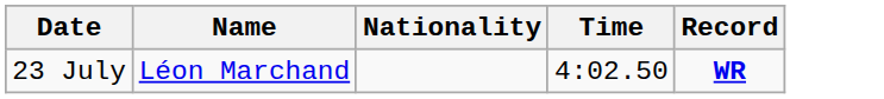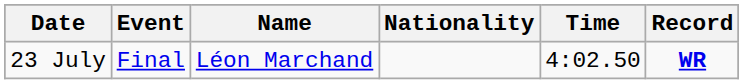+ column: Event | Final
